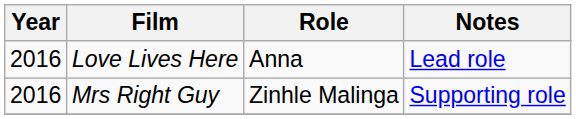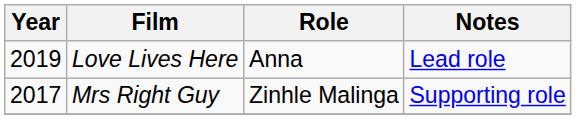Love Lives Here | Year: 2016 -> 2019
Mrs Right Guy | Year: 2016 -> 2017
